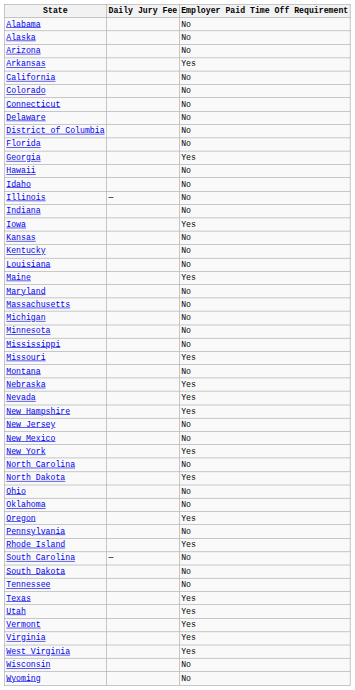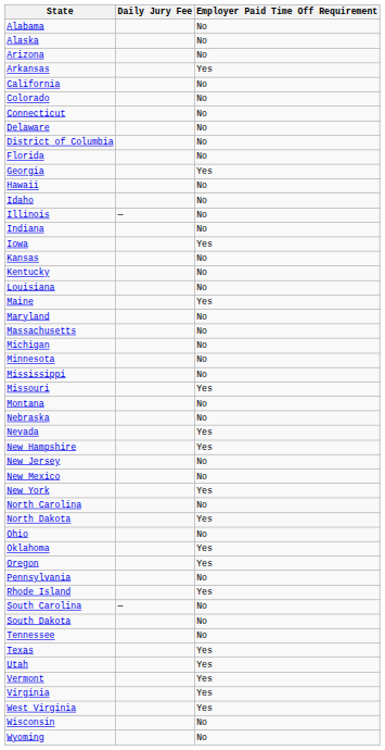Nebraska | Employer Paid Time Off Requirement: Yes -> No
Oklahoma | Employer Paid Time Off Requirement: No -> Yes
